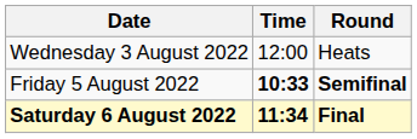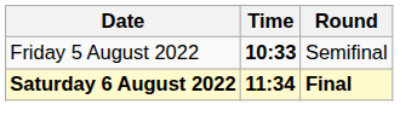- row: Wednesday 3 August 2022 | 12:00 | Heats
Friday 5 August 2022 | Round: bold -> normal
